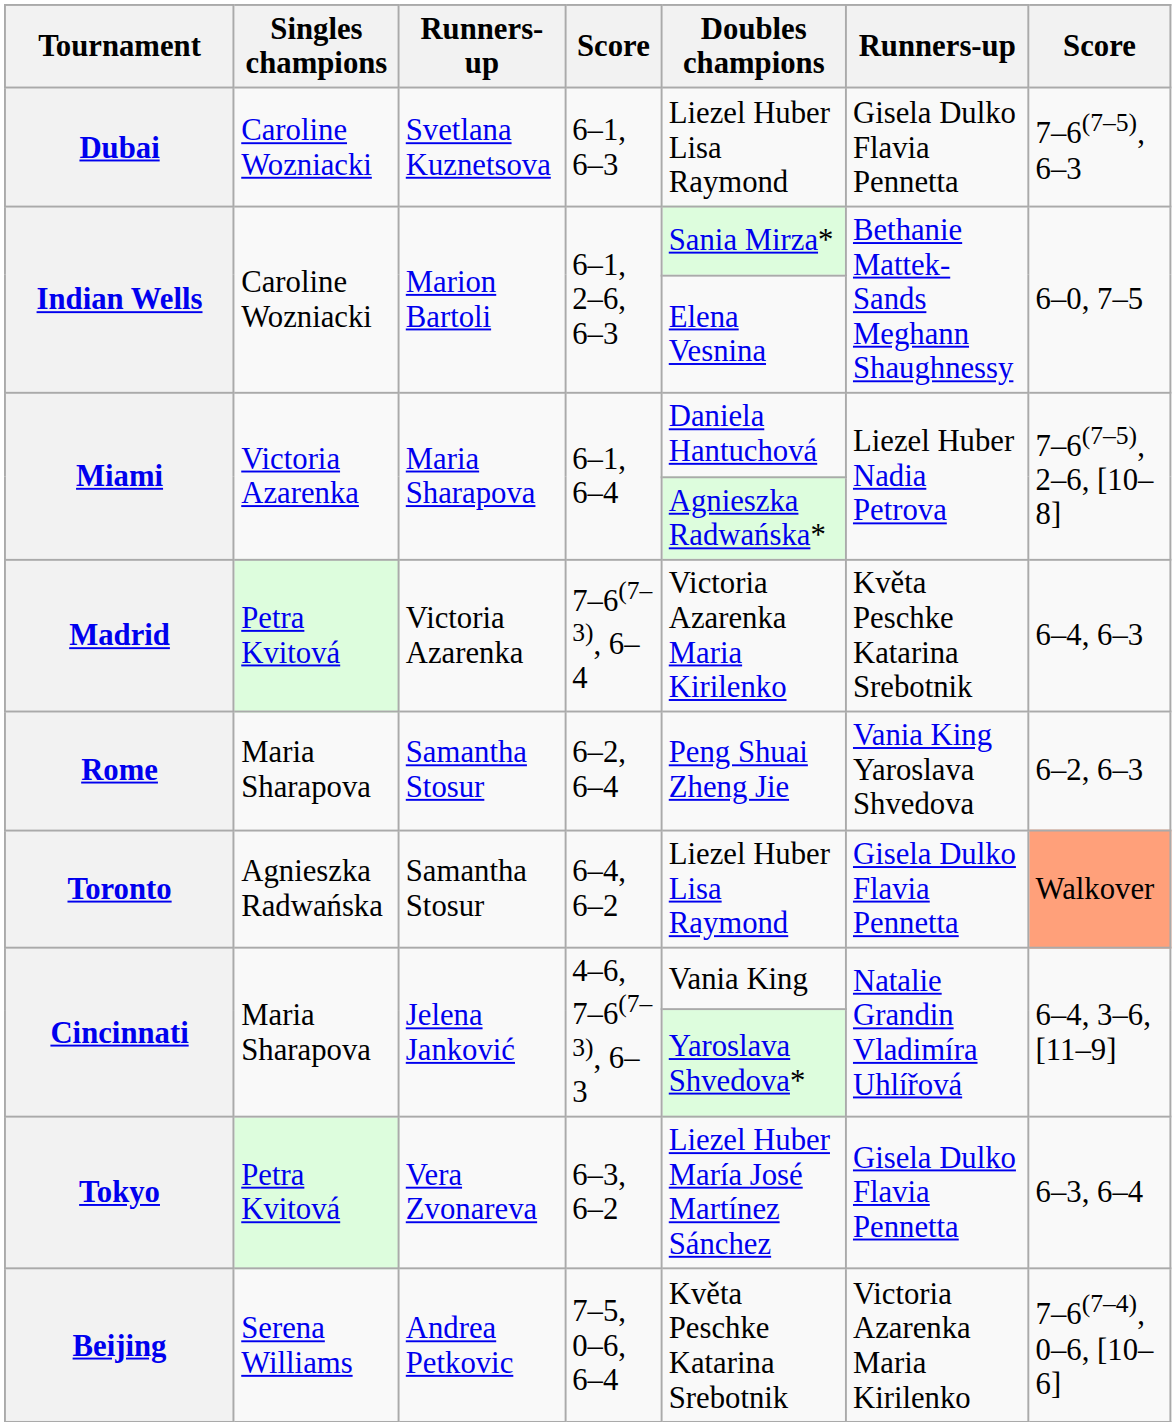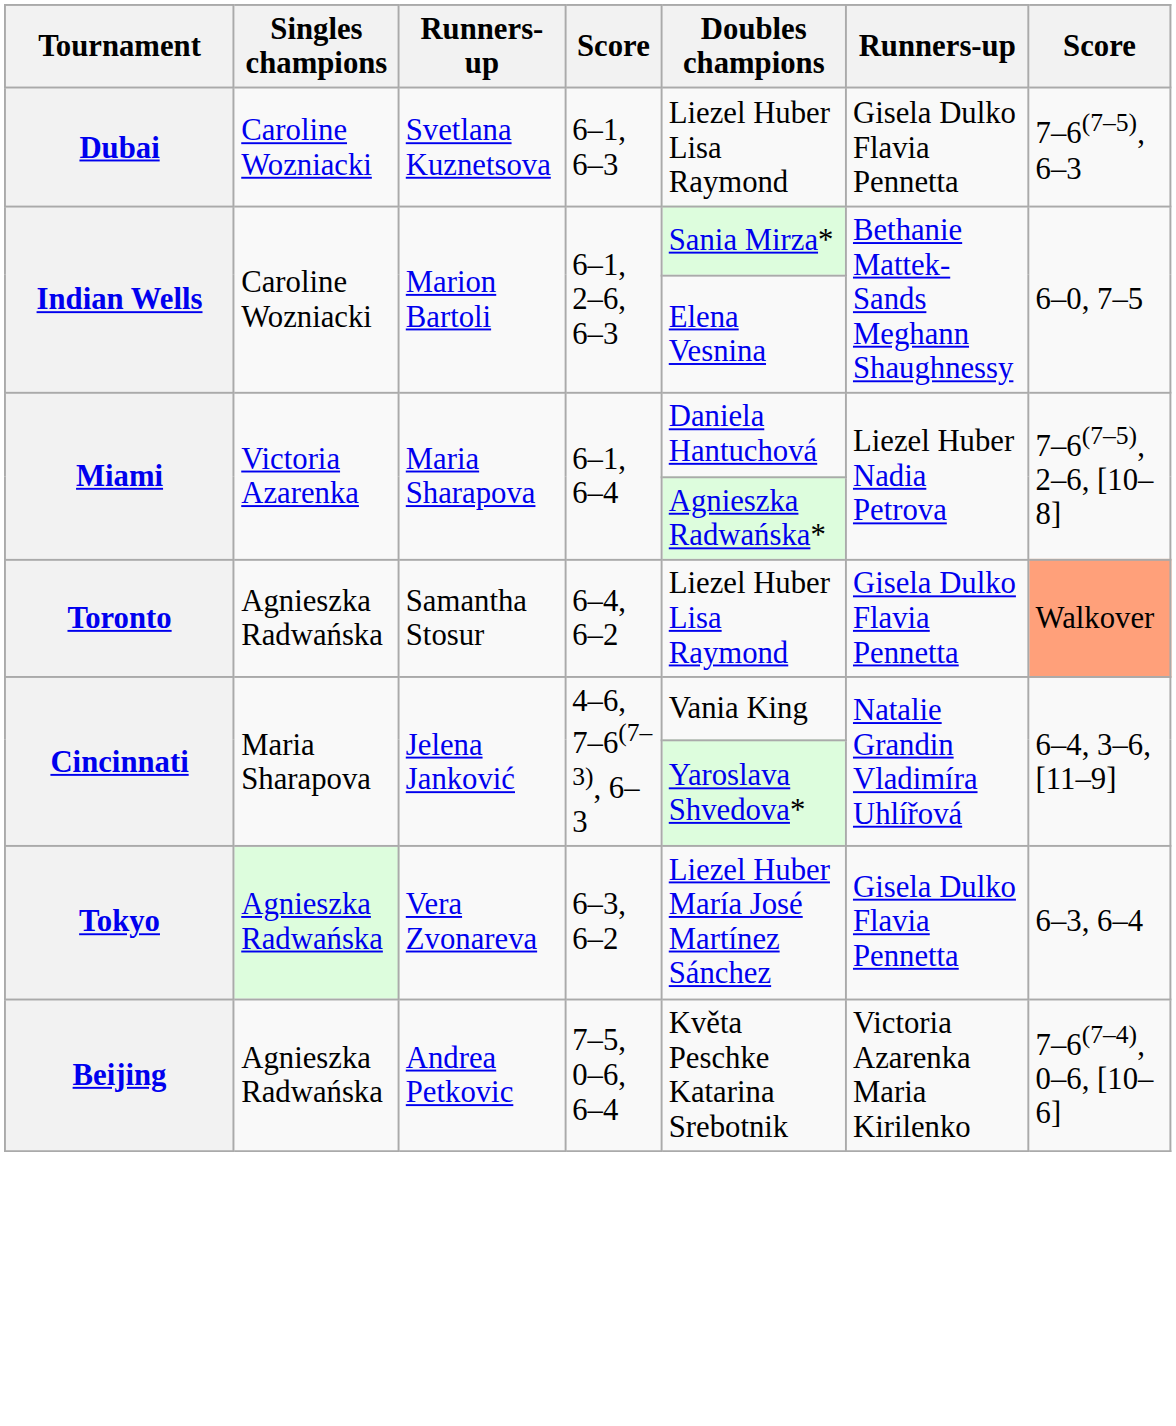- row: Madrid | Petra Kvitová | Victoria Azarenka | 7–6(7–3), 6–4 | Victoria Azarenka Maria Kirilenko | Květa Peschke Katarina Srebotnik | 6–4, 6–3
- row: Rome | Maria Sharapova | Samantha Stosur | 6–2, 6–4 | Peng Shuai Zheng Jie | Vania King Yaroslava Shvedova | 6–2, 6–3
Tokyo | Singles champions: Petra Kvitová -> Agnieszka Radwańska
Beijing | Singles champions: Serena Williams -> Agnieszka Radwańska
